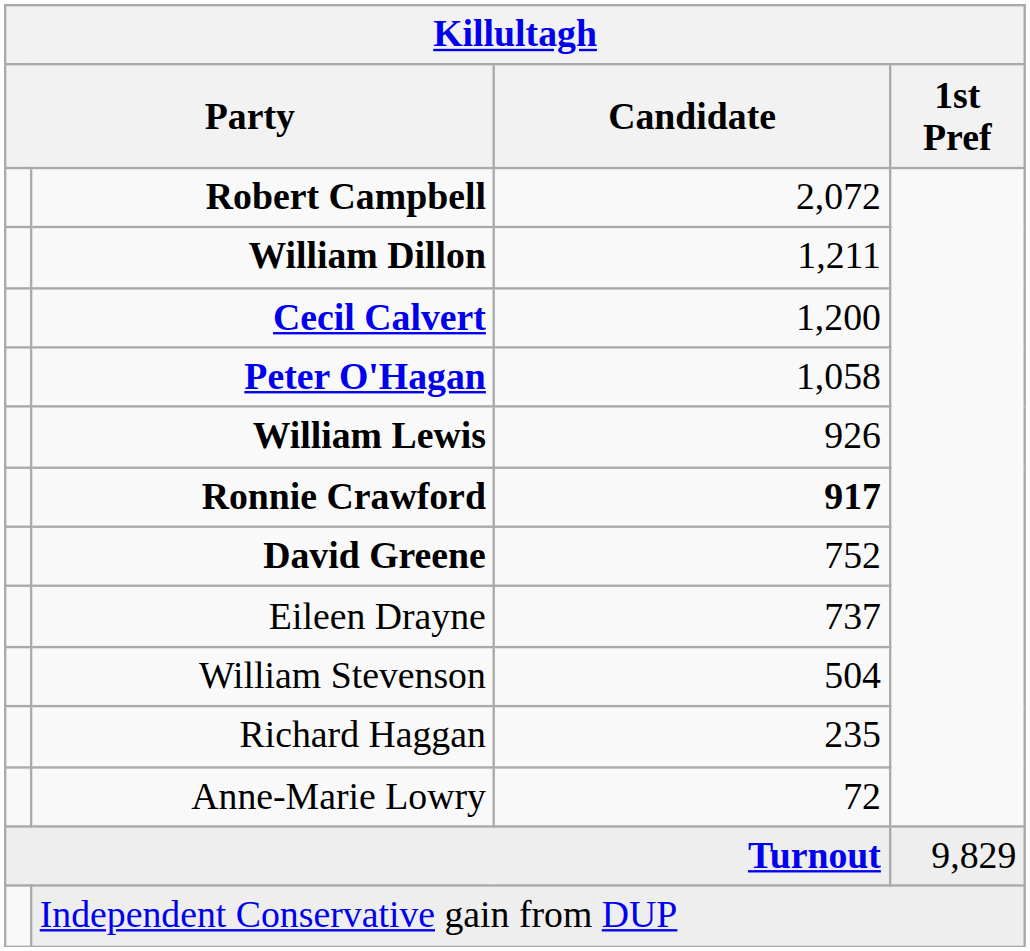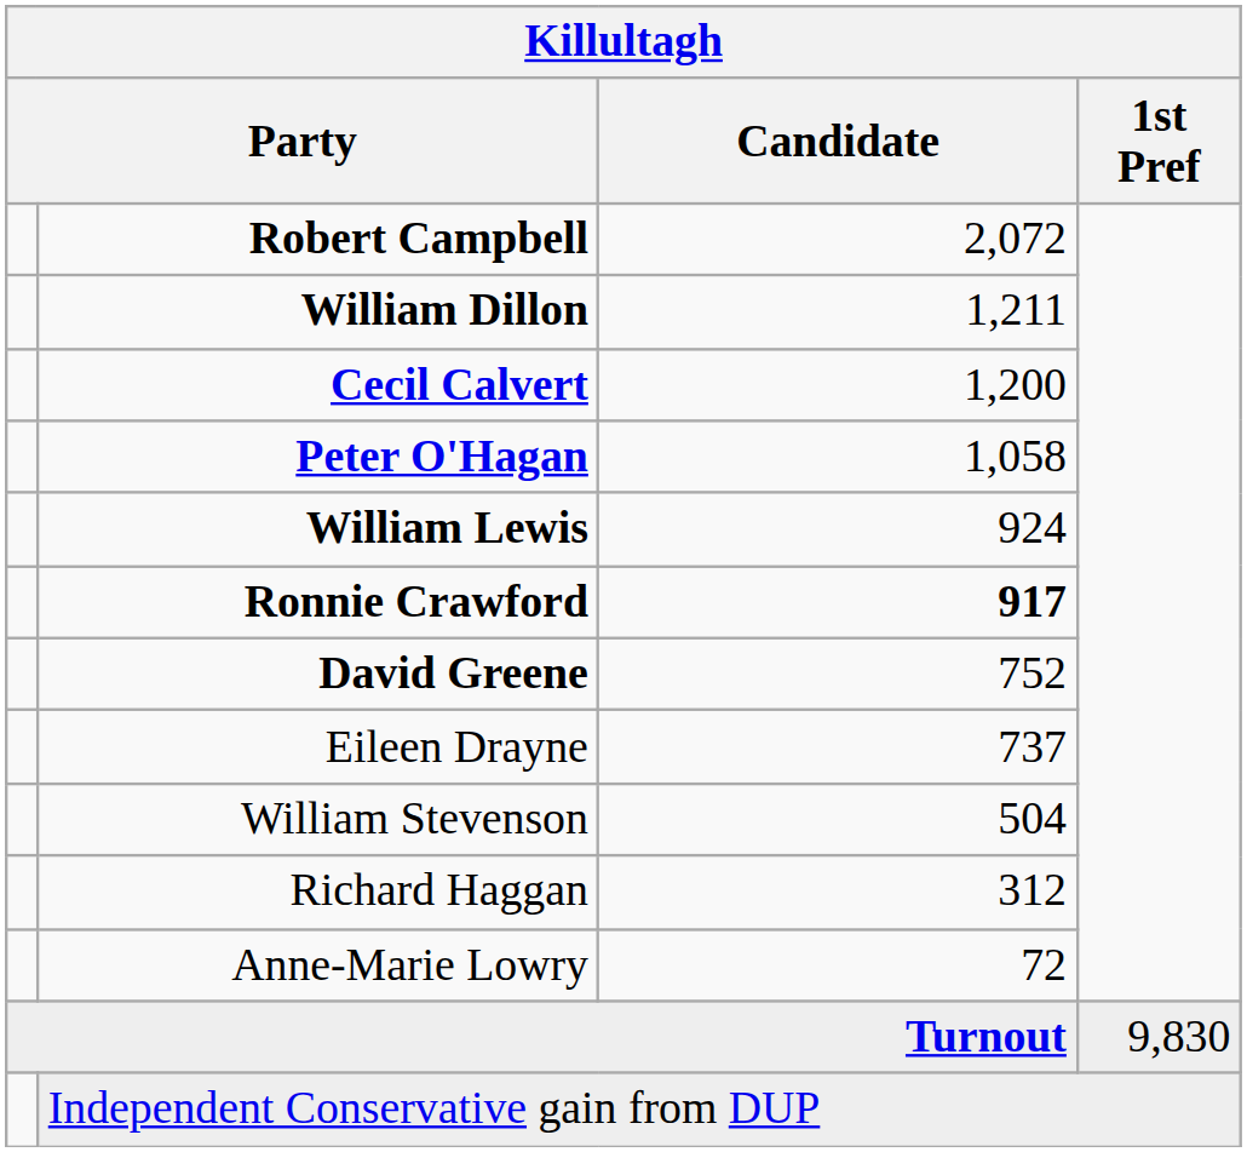William Lewis | Candidate: 926 -> 924
Richard Haggan | Candidate: 235 -> 312
Turnout | 1st Pref: 9,829 -> 9,830
